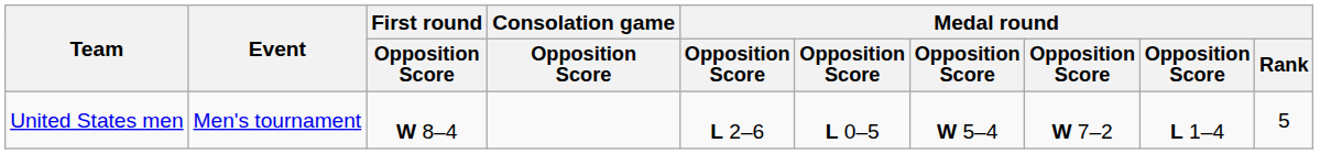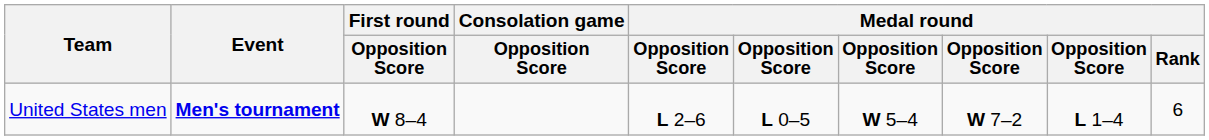United States men | Event: normal -> bold
United States men | Medal round / Rank: 5 -> 6
